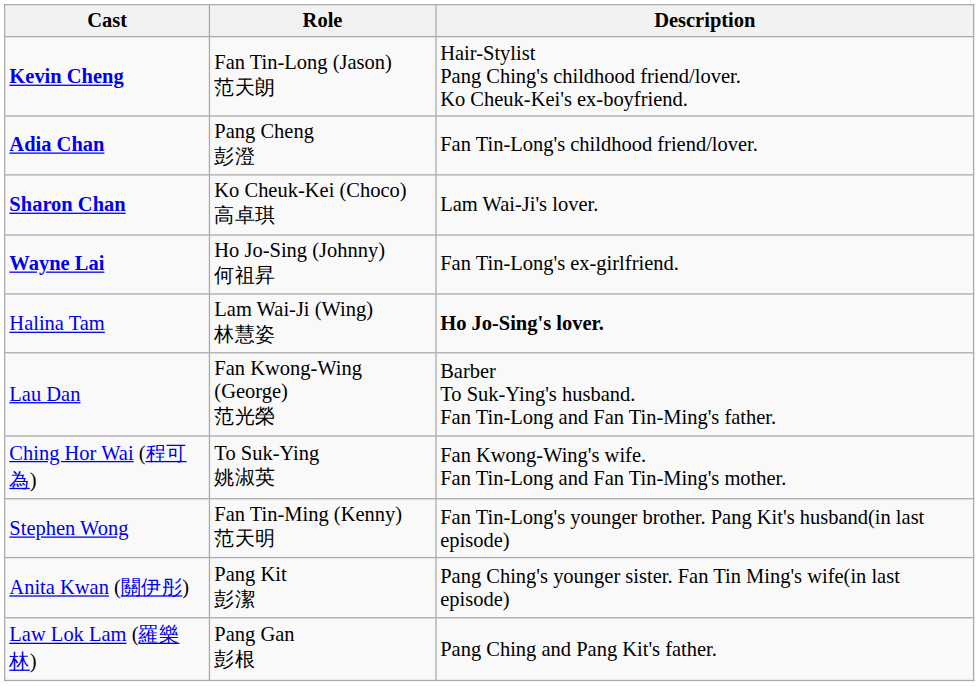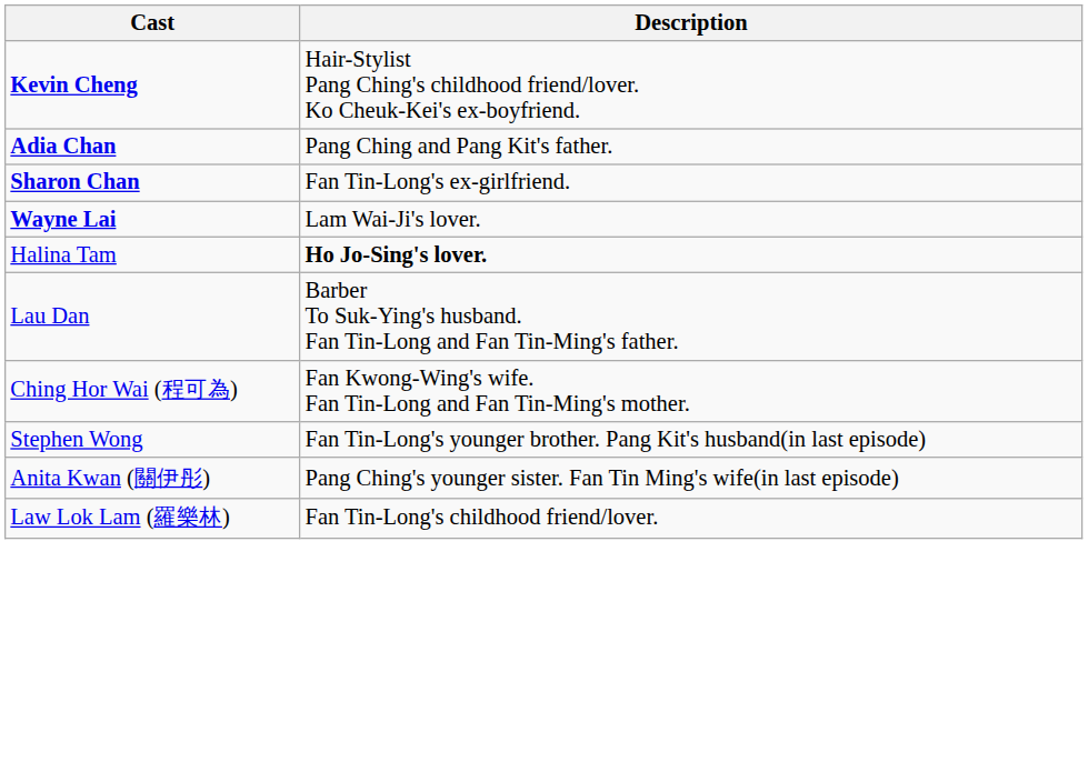- column: Role | Fan Tin-Long (Jason) 范天朗 | Pang Cheng 彭澄 | Ko Cheuk-Kei (Choco) 高卓琪 | Ho Jo-Sing (Johnny) 何祖昇 | Lam Wai-Ji (Wing) 林慧姿 | Fan Kwong-Wing (George) 范光榮 | To Suk-Ying 姚淑英 | Fan Tin-Ming (Kenny) 范天明 | Pang Kit 彭潔 | Pang Gan 彭根
Adia Chan | Description: Fan Tin-Long's childhood friend/lover. -> Pang Ching and Pang Kit's father.
Sharon Chan | Description: Lam Wai-Ji's lover. -> Fan Tin-Long's ex-girlfriend.
Wayne Lai | Description: Fan Tin-Long's ex-girlfriend. -> Lam Wai-Ji's lover.
Law Lok Lam (羅樂林) | Description: Pang Ching and Pang Kit's father. -> Fan Tin-Long's childhood friend/lover.
